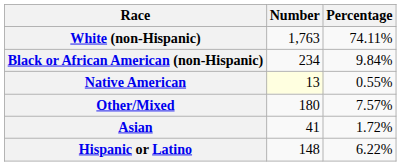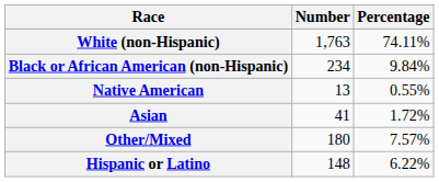Native American | Number: lightyellow background -> no background
rows swapped: Asian <-> Other/Mixed
